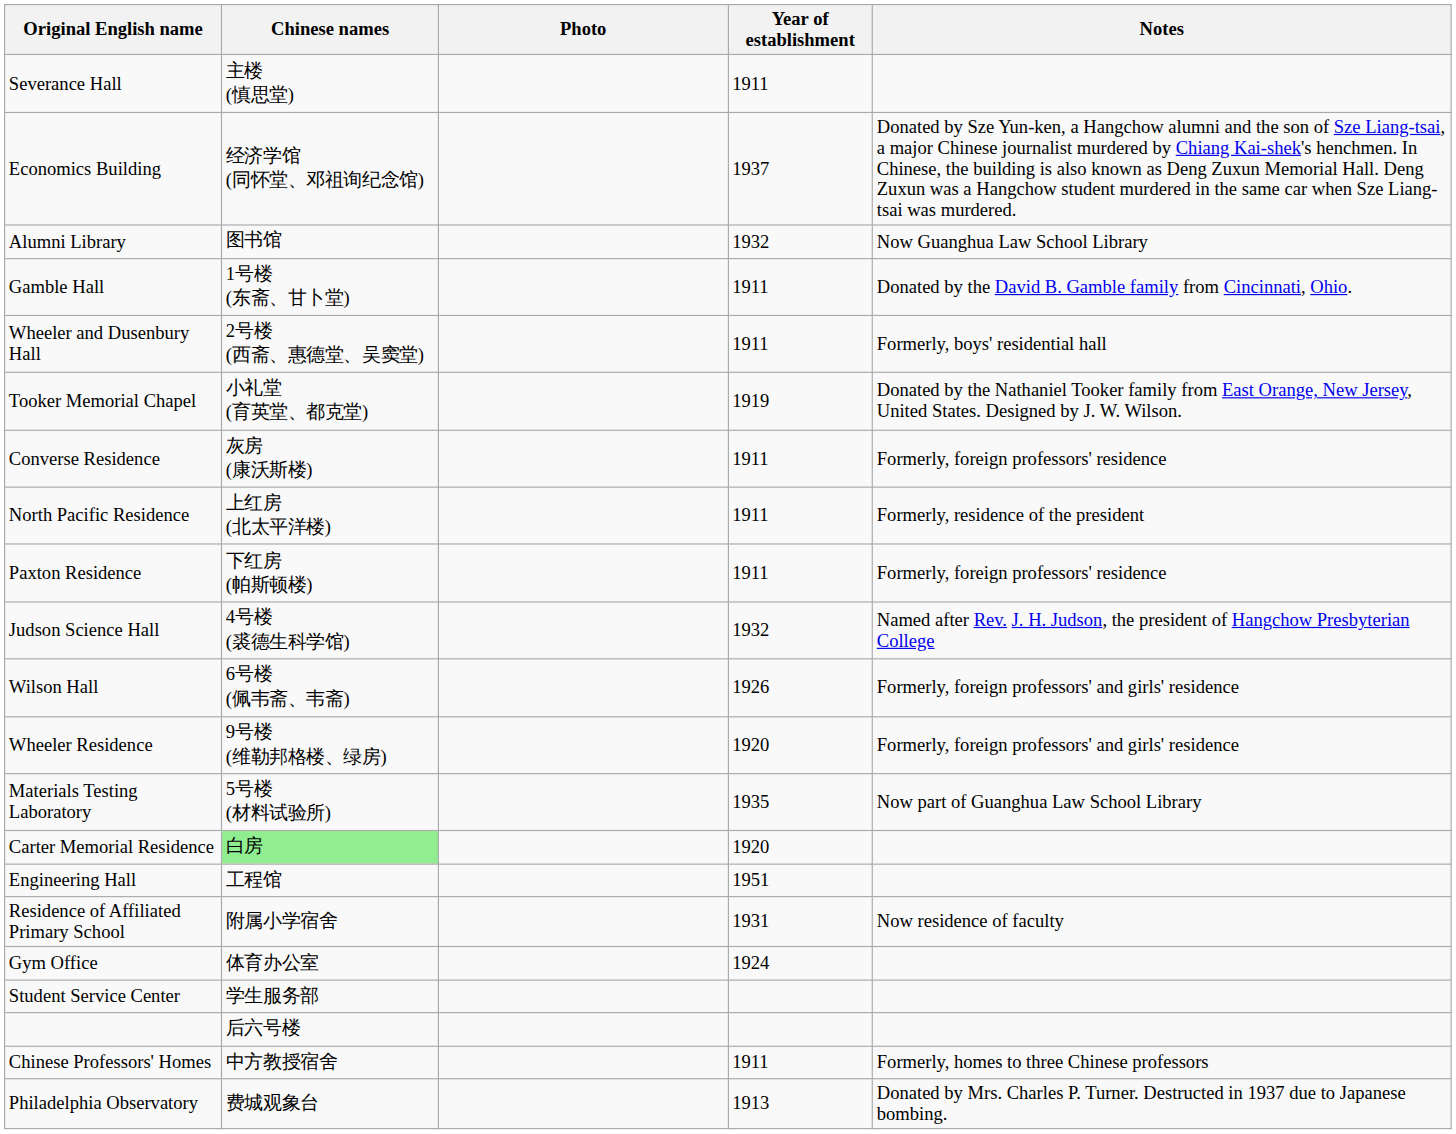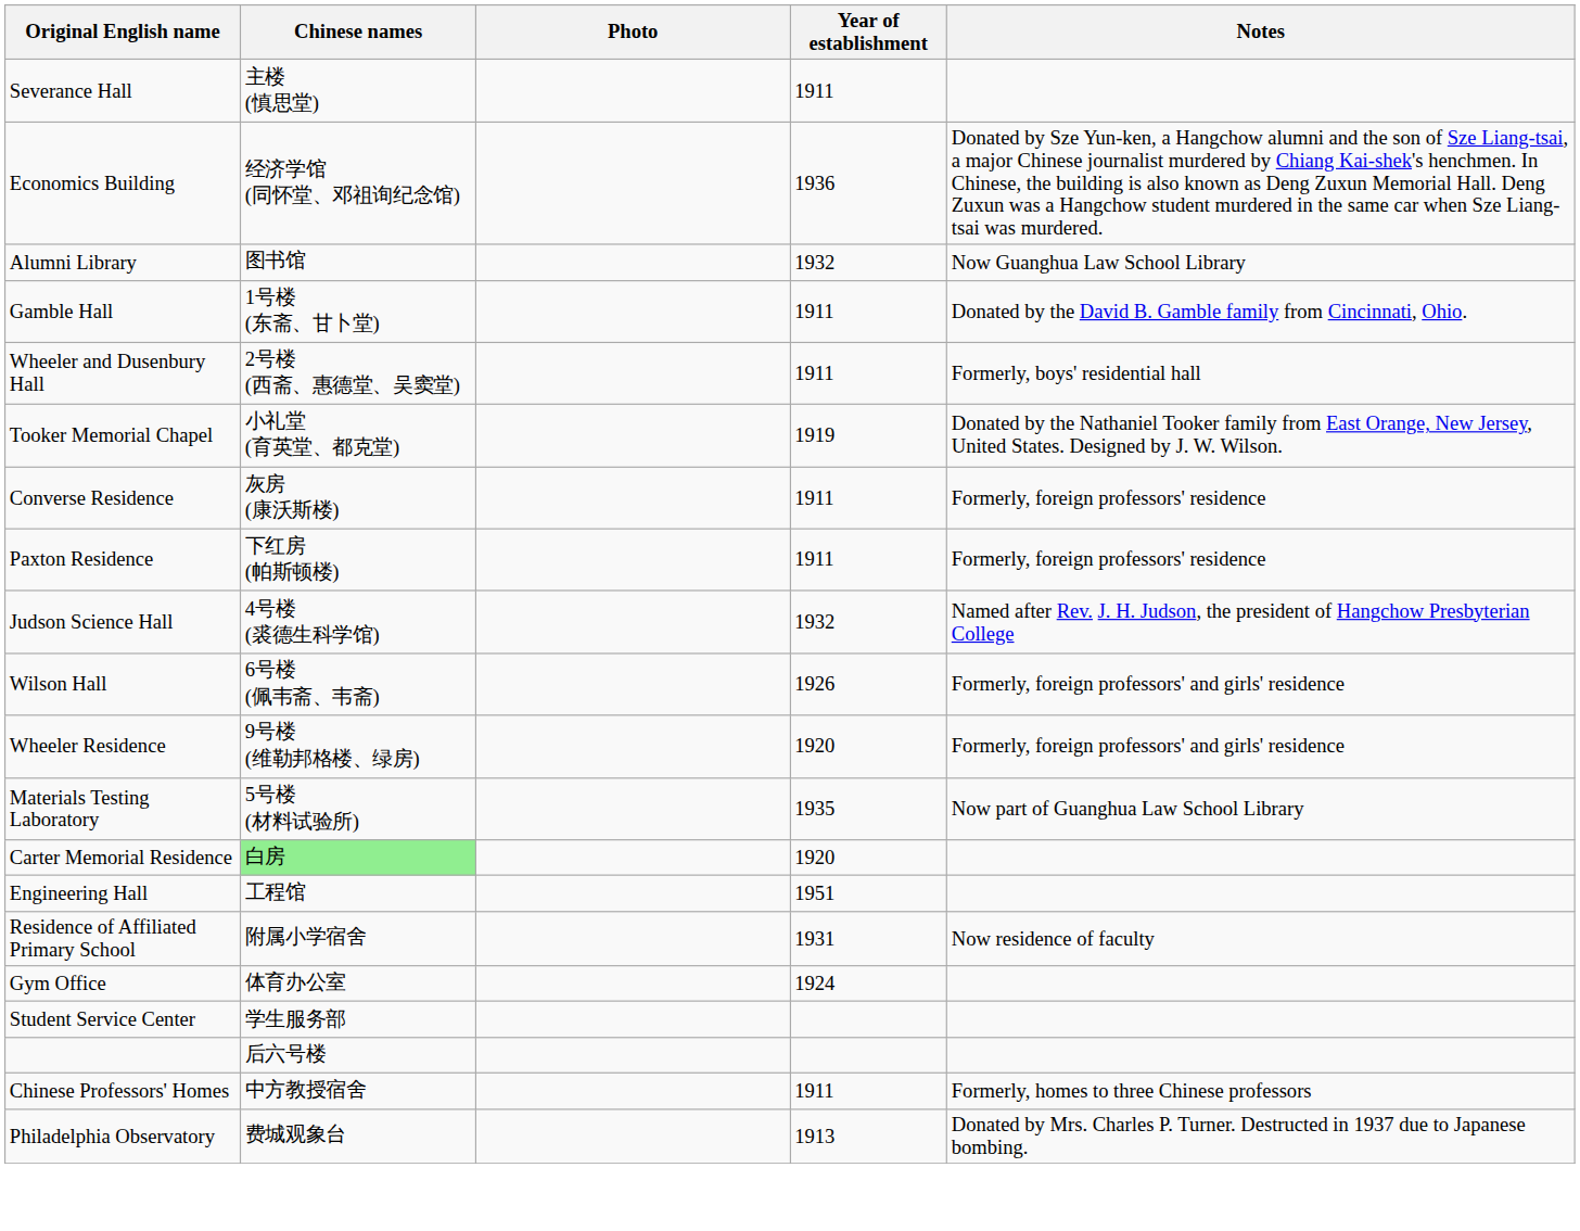Economics Building | Year of establishment: 1937 -> 1936
- row: North Pacific Residence | 上红房 (北太平洋楼) | 1911 | Formerly, residence of the president
